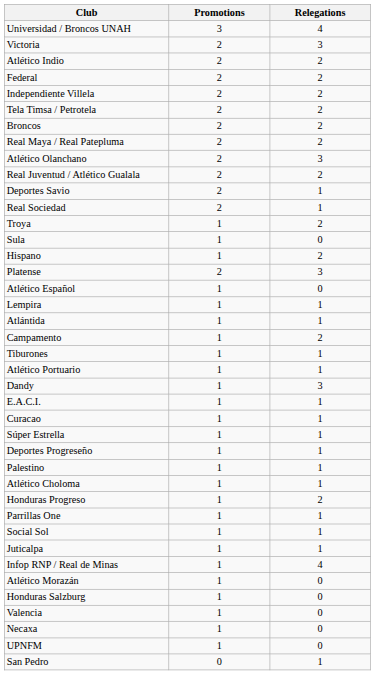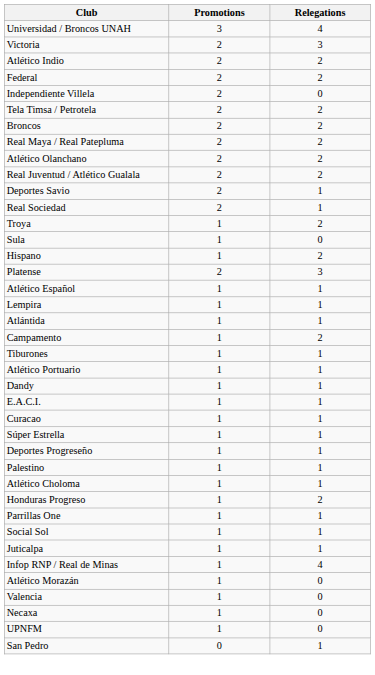Independiente Villela | Relegations: 2 -> 0
Atlético Olanchano | Relegations: 3 -> 2
Atlético Español | Relegations: 0 -> 1
Dandy | Relegations: 3 -> 1
- row: Honduras Salzburg | 1 | 0
